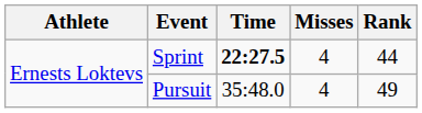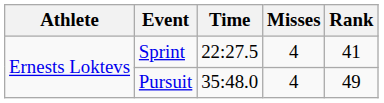Sprint | Time: bold -> normal
Sprint | Rank: 44 -> 41
